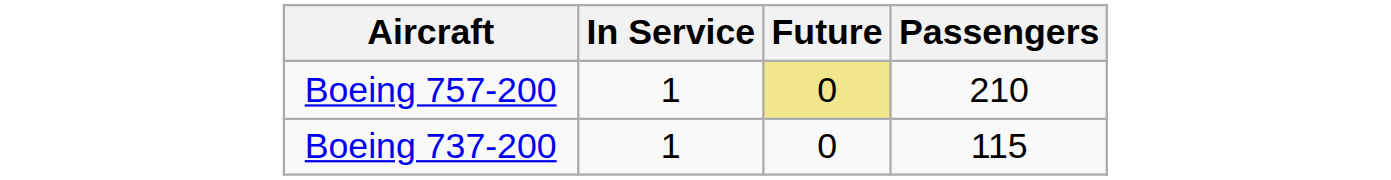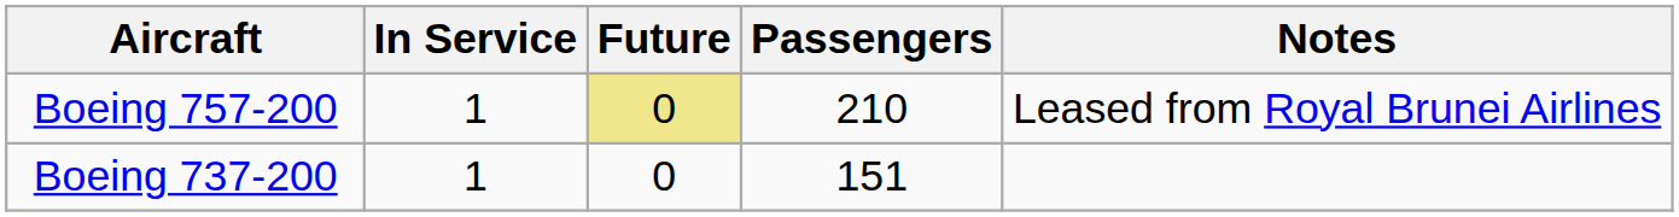+ column: Notes | Leased from Royal Brunei Airlines
Boeing 737-200 | Passengers: 115 -> 151
